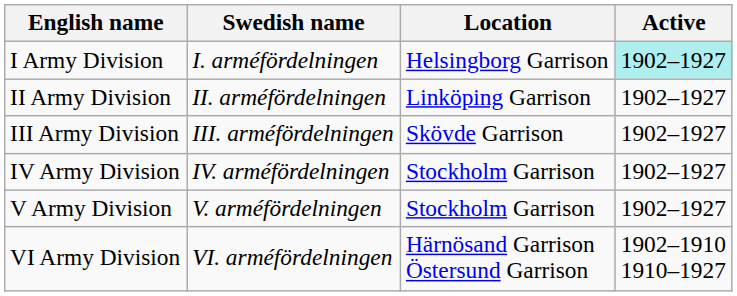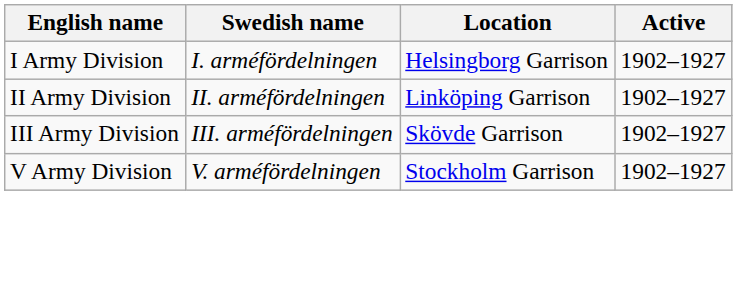I Army Division | Active: paleturquoise background -> no background
- row: IV Army Division | IV. arméfördelningen | Stockholm Garrison | 1902–1927
- row: VI Army Division | VI. arméfördelningen | Härnösand Garrison Östersund Garrison | 1902–1910 1910–1927
